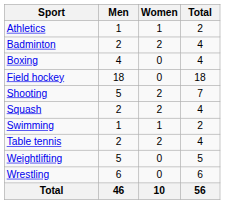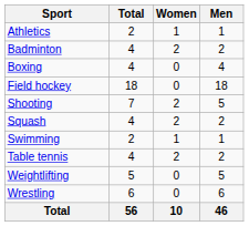columns swapped: Men <-> Total
